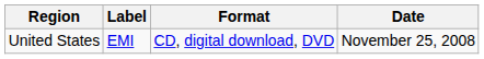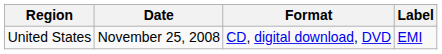columns swapped: Date <-> Label
